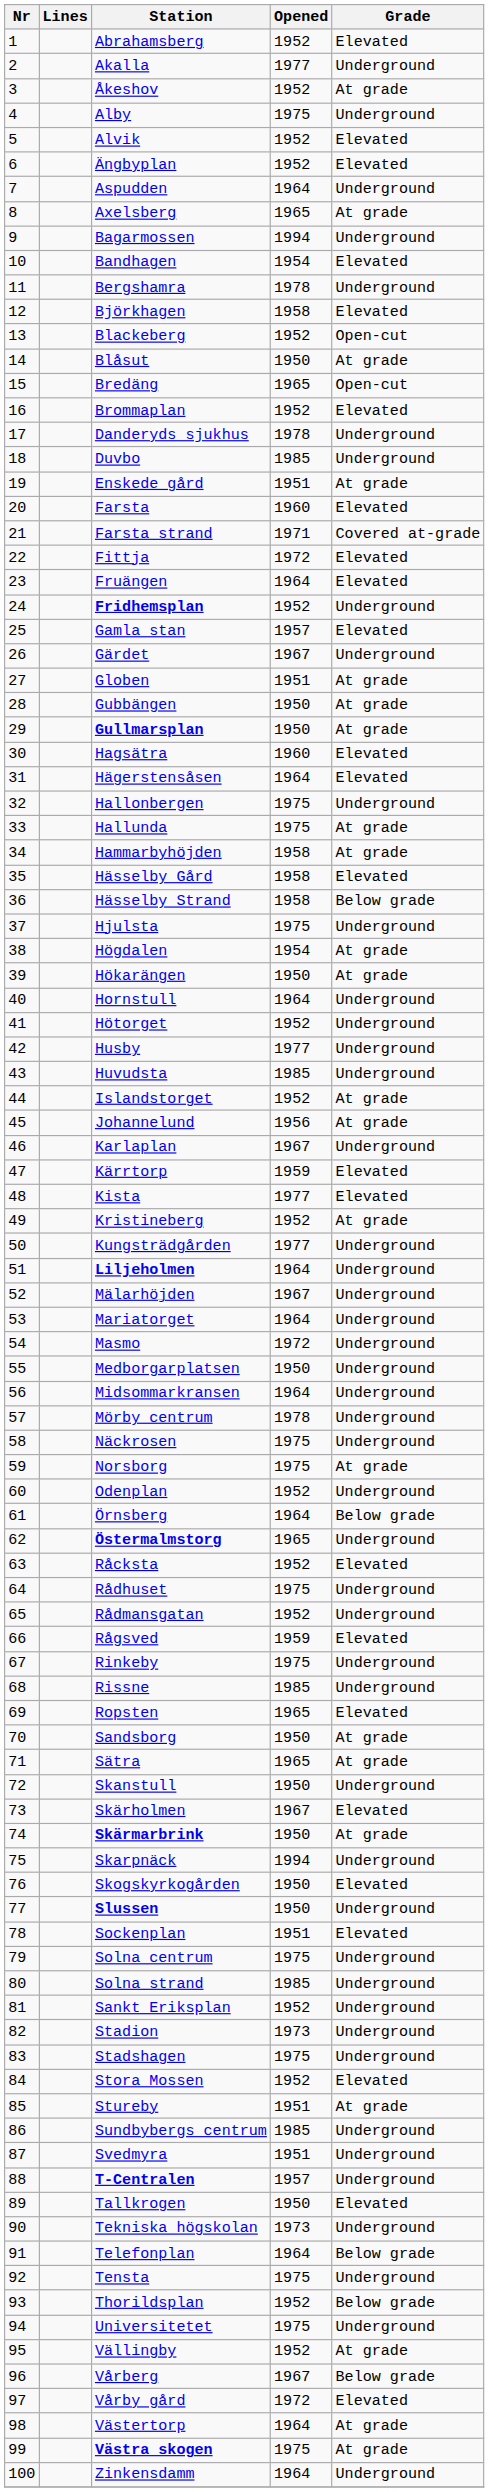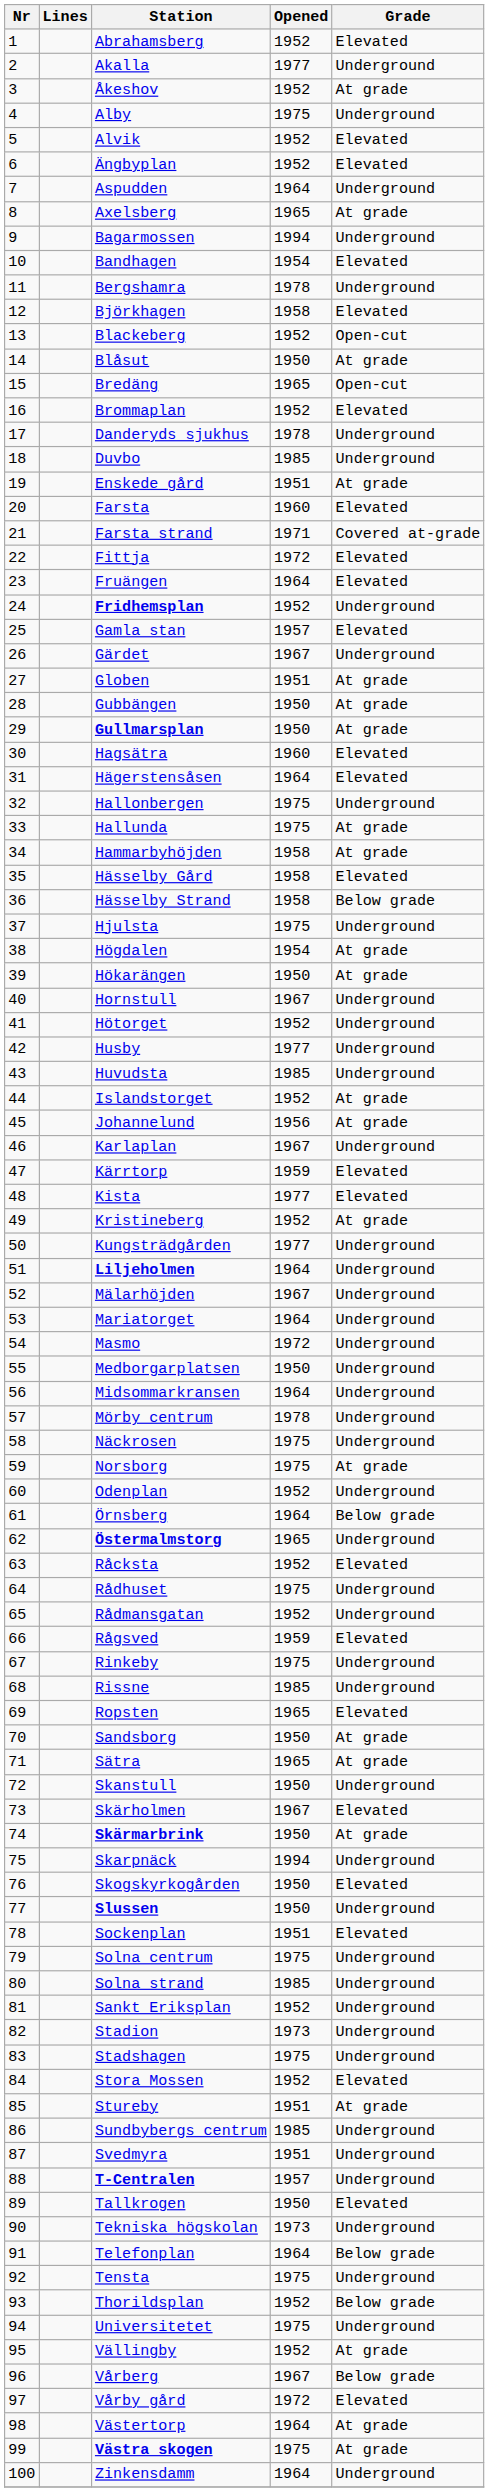Hornstull | Opened: 1964 -> 1967
